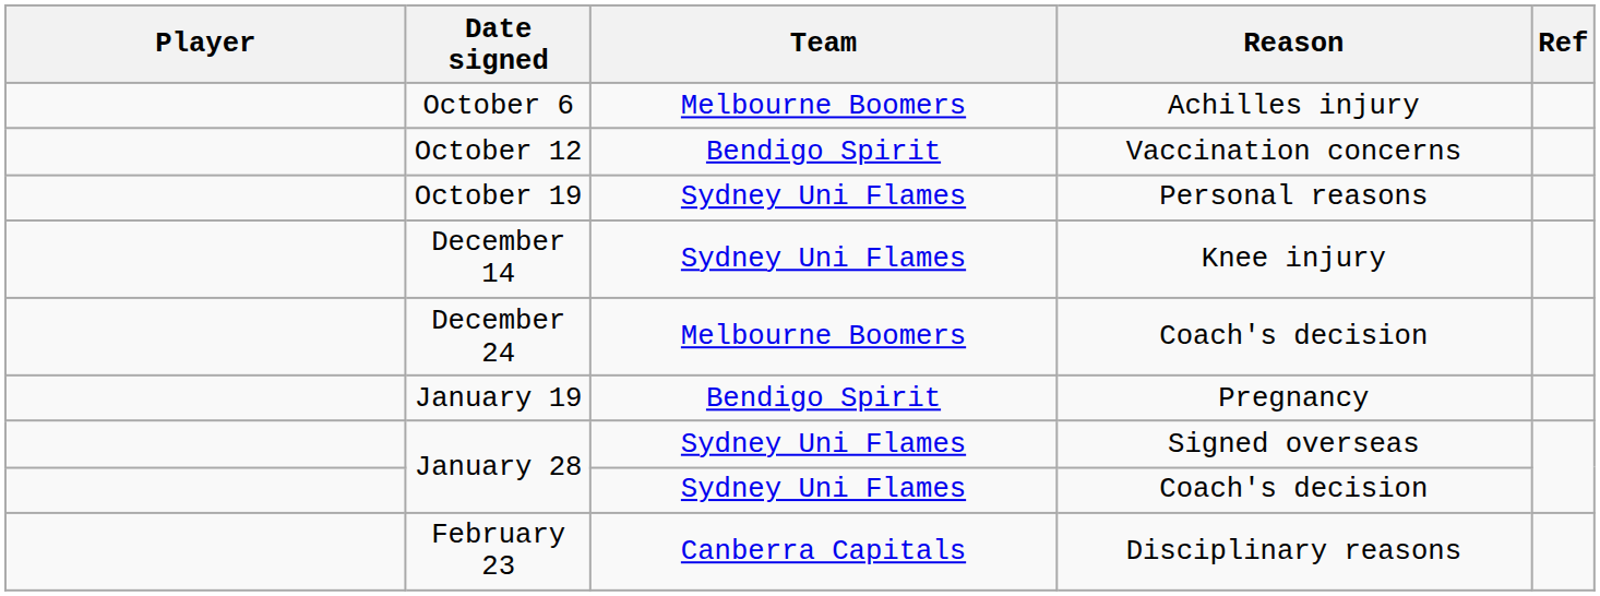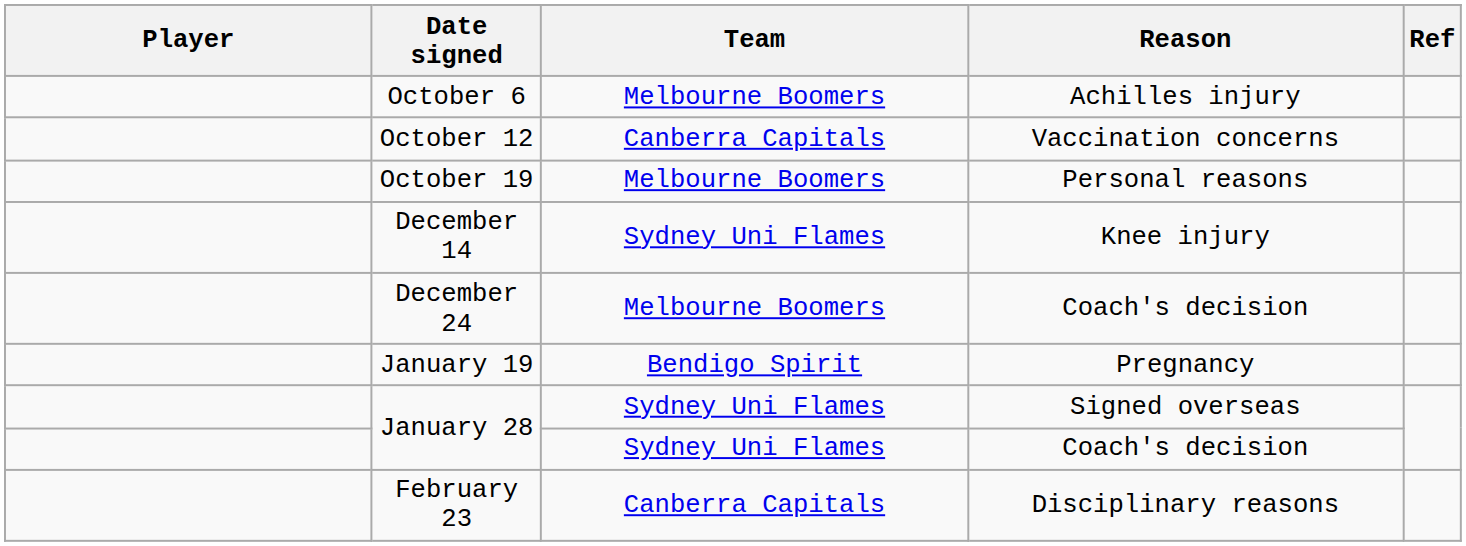October 12 | Team: Bendigo Spirit -> Canberra Capitals
October 19 | Team: Sydney Uni Flames -> Melbourne Boomers
